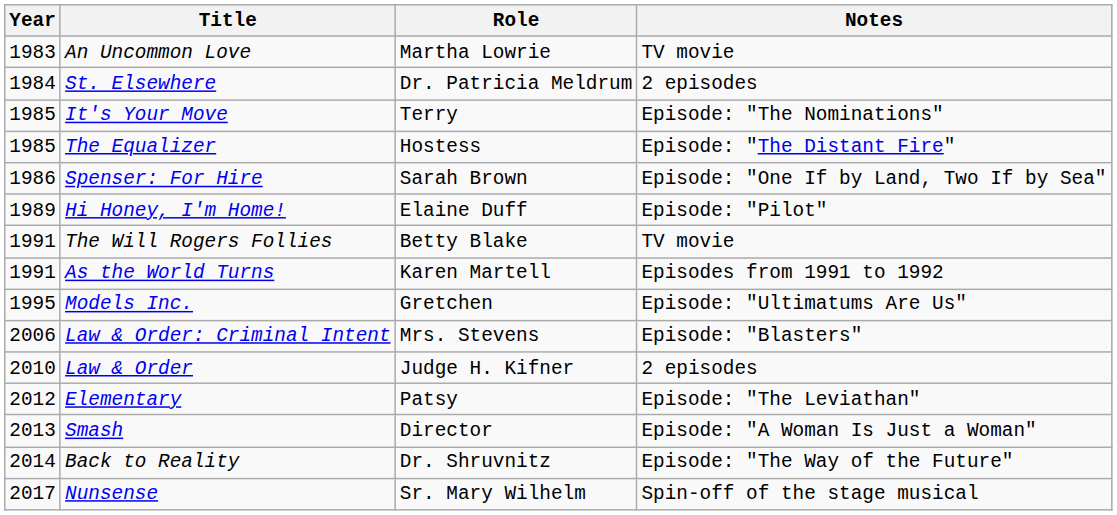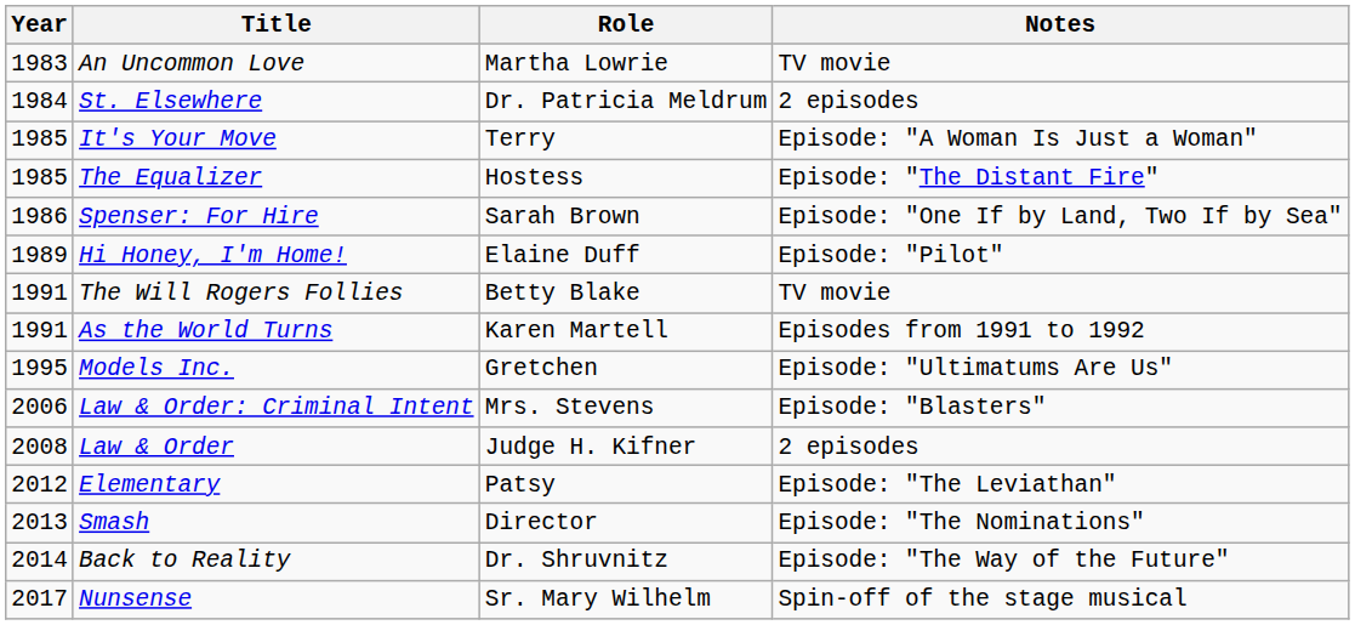It's Your Move | Notes: Episode: "The Nominations" -> Episode: "A Woman Is Just a Woman"
Law & Order | Year: 2010 -> 2008
Smash | Notes: Episode: "A Woman Is Just a Woman" -> Episode: "The Nominations"
